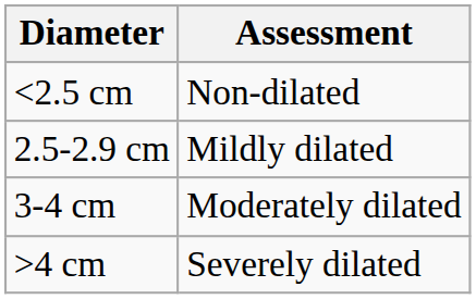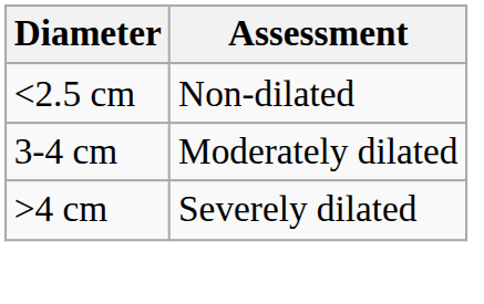- row: 2.5-2.9 cm | Mildly dilated
